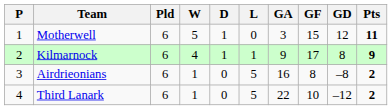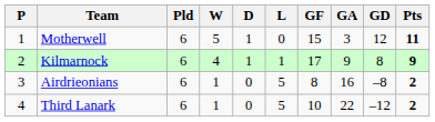columns swapped: GF <-> GA
